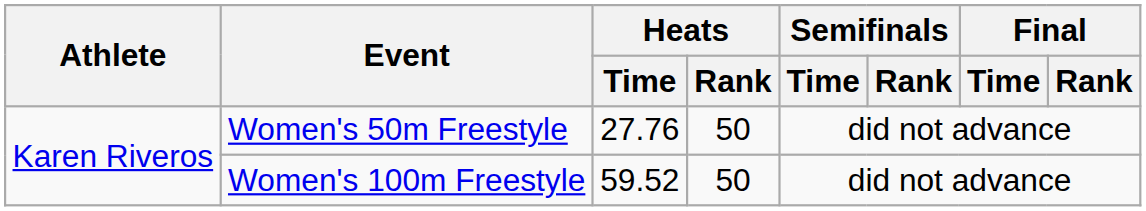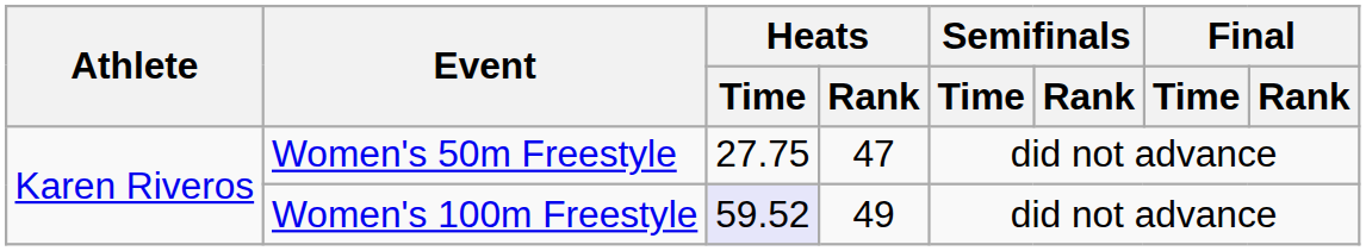Women's 50m Freestyle | Heats / Time: 27.76 -> 27.75
Women's 50m Freestyle | Heats / Rank: 50 -> 47
Women's 100m Freestyle | Heats / Time: no background -> lavender background
Women's 100m Freestyle | Heats / Rank: 50 -> 49
